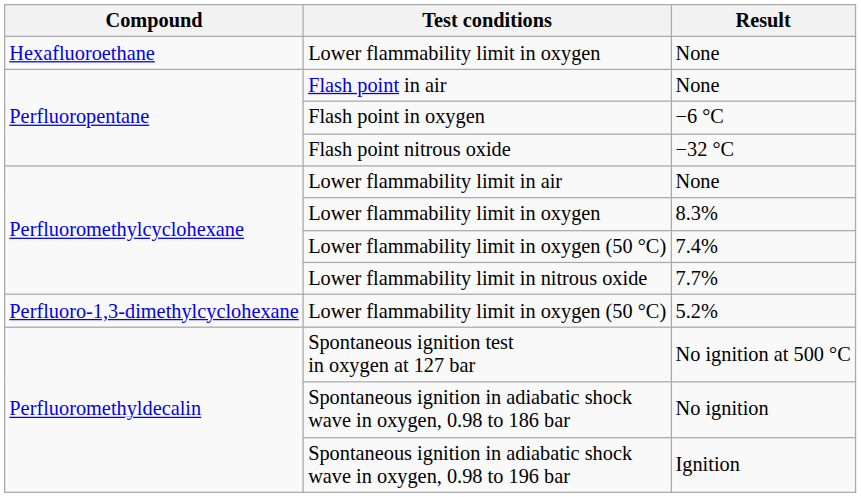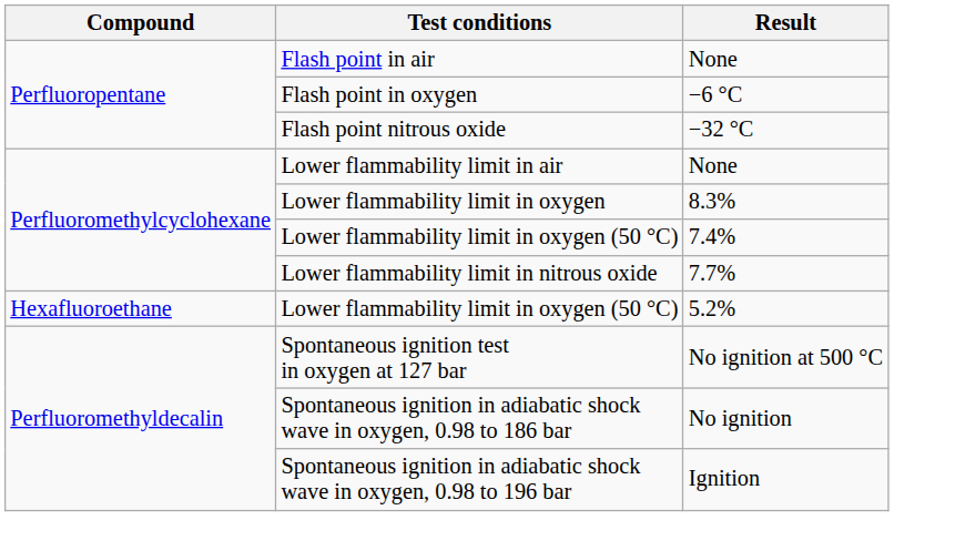- row: Hexafluoroethane | Lower flammability limit in oxygen | None
Lower flammability limit in oxygen (50 °C) / 5.2% | Compound: Perfluoro-1,3-dimethylcyclohexane -> Hexafluoroethane
